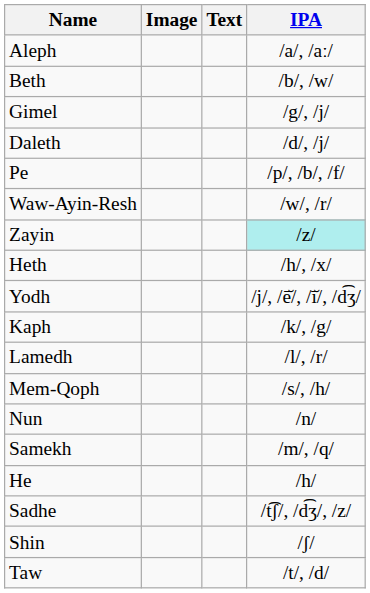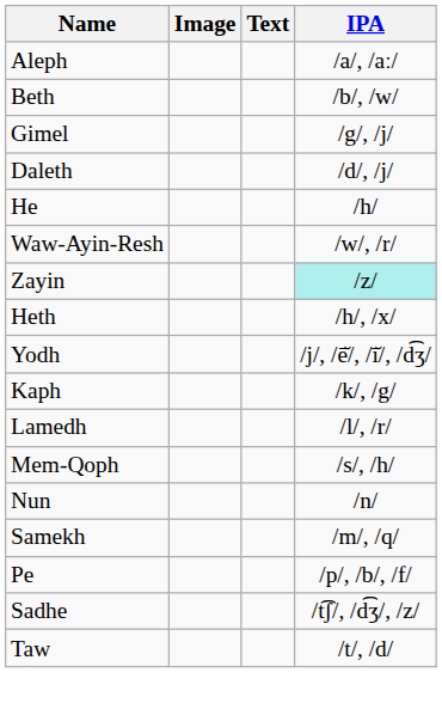rows swapped: He <-> Pe
- row: Shin | /ʃ/
